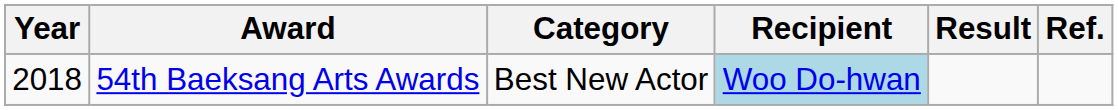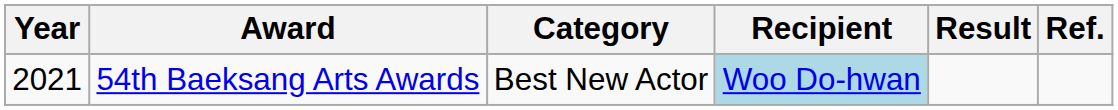54th Baeksang Arts Awards | Year: 2018 -> 2021
